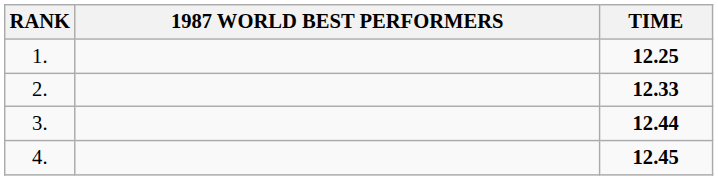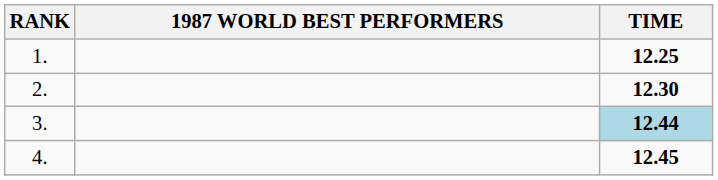2. | TIME: 12.33 -> 12.30
3. | TIME: no background -> lightblue background
